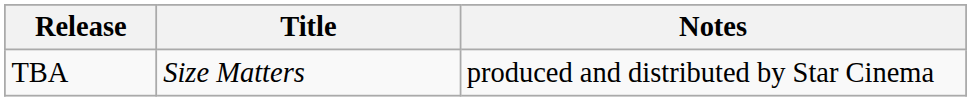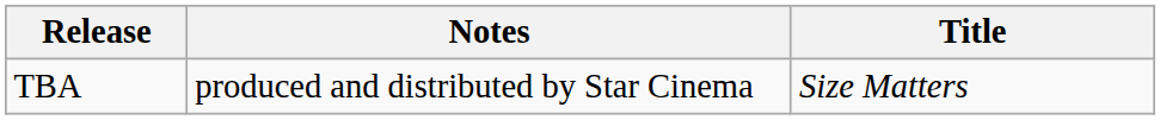columns swapped: Title <-> Notes
